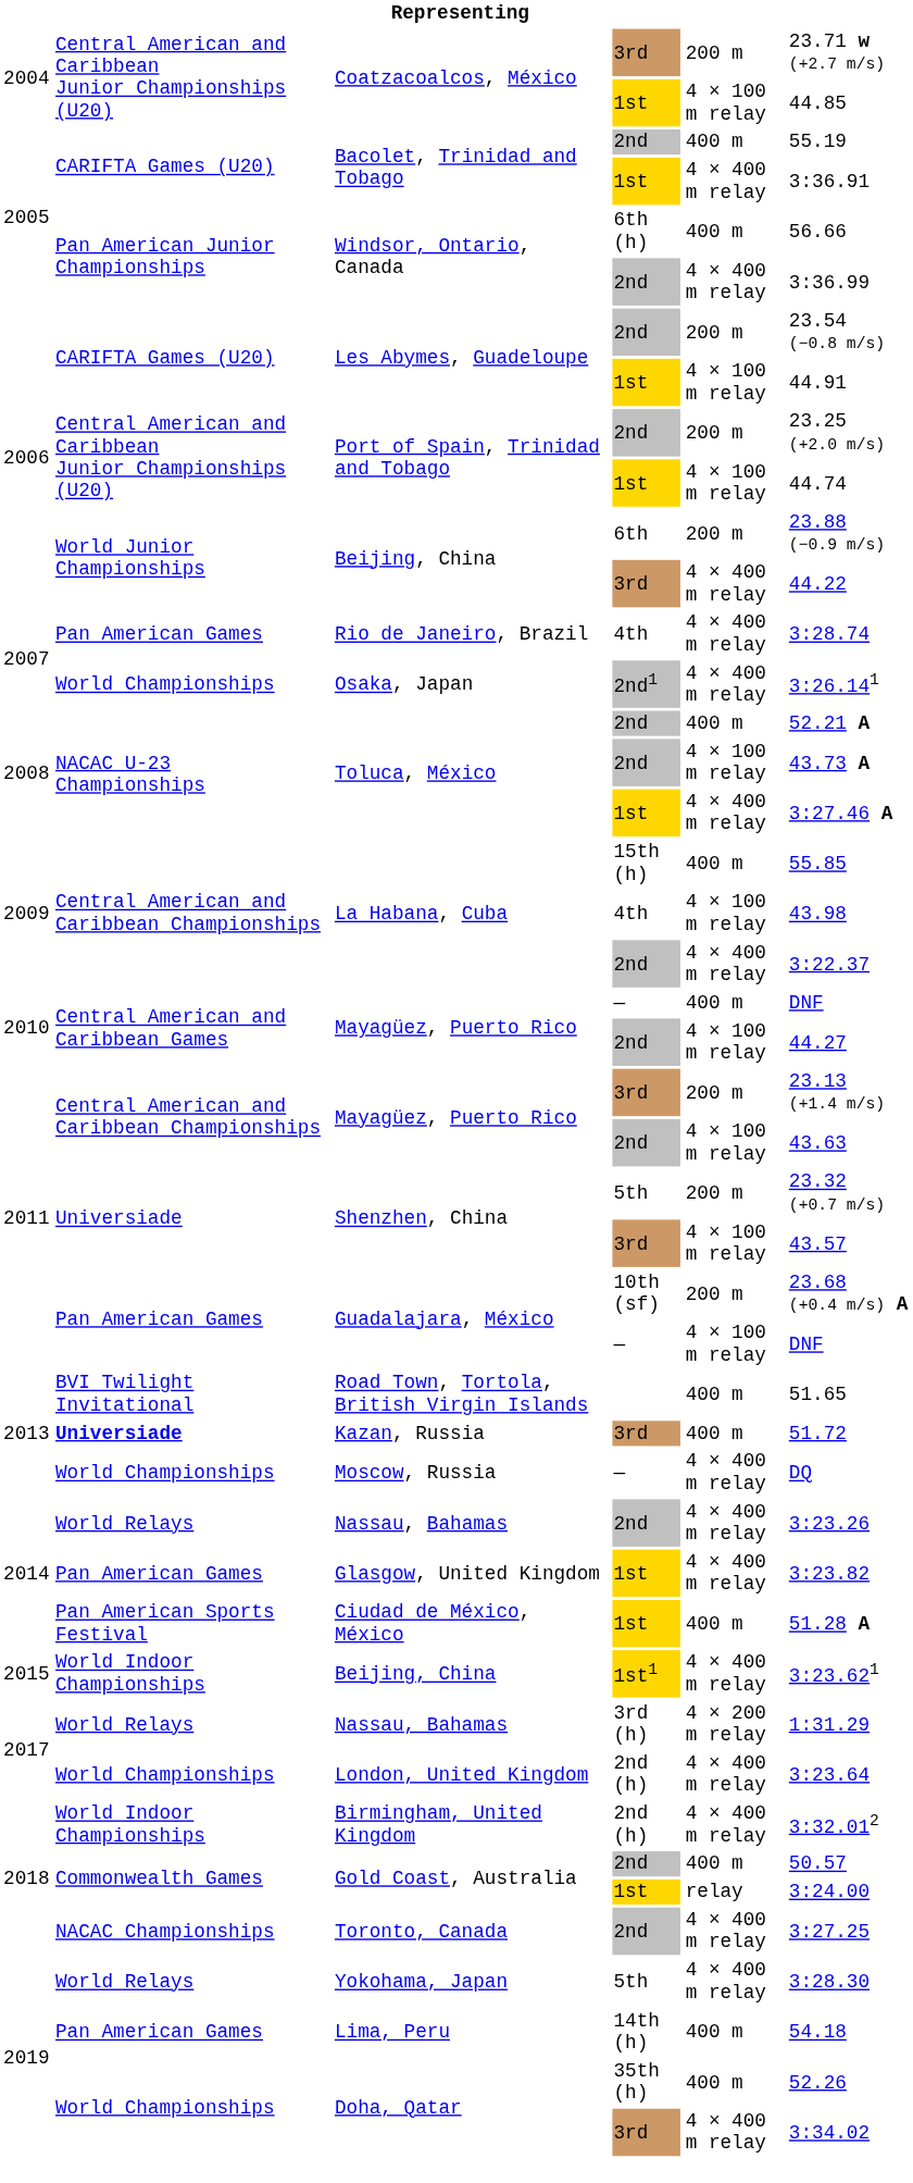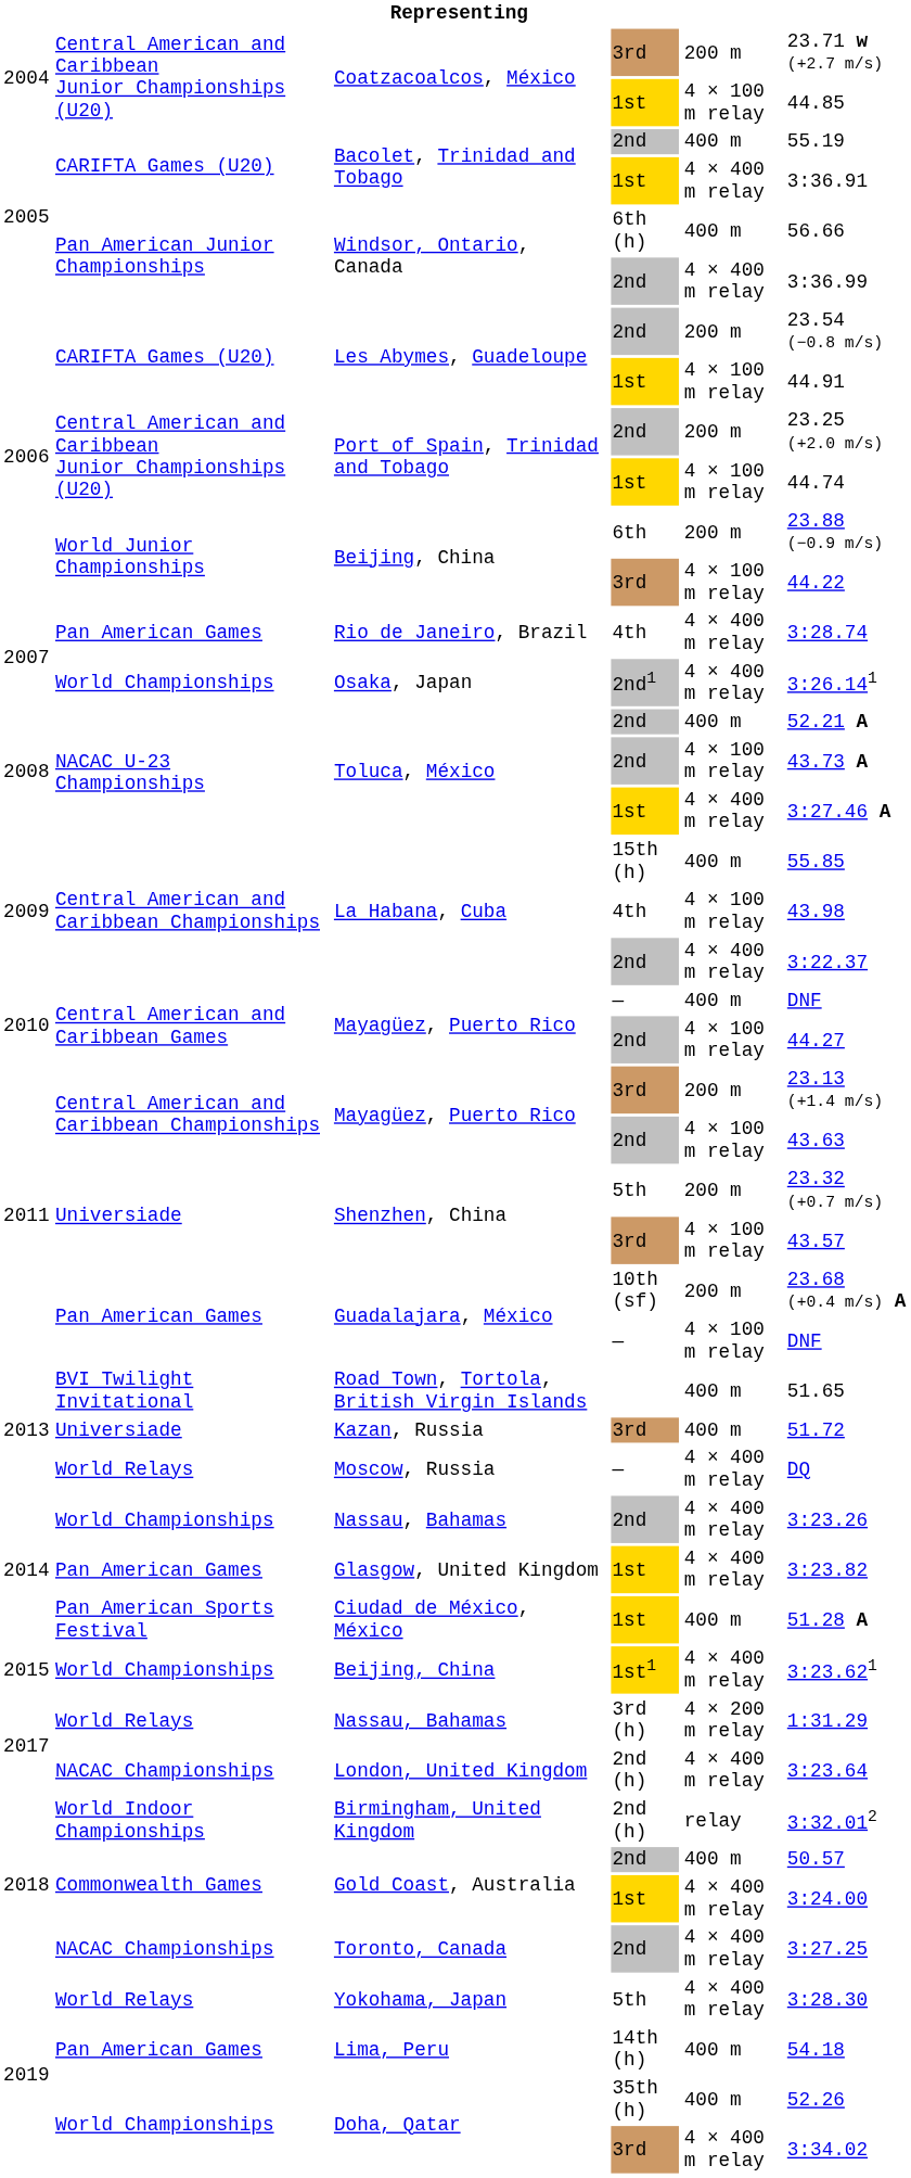Beijing, China / 3rd | column 5: 4 × 400 m relay -> 4 × 100 m relay
Kazan, Russia | column 2: bold -> normal
Moscow, Russia | column 2: World Championships -> World Relays
Nassau, Bahamas / 2nd | column 2: World Relays -> World Championships
Beijing, China / 1st1 | column 2: World Indoor Championships -> World Championships
London, United Kingdom | column 2: World Championships -> NACAC Championships
Birmingham, United Kingdom | column 5: 4 × 400 m relay -> relay
Gold Coast, Australia / 1st | column 5: relay -> 4 × 400 m relay
